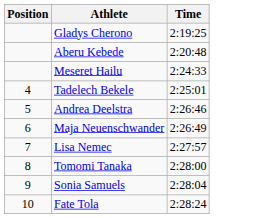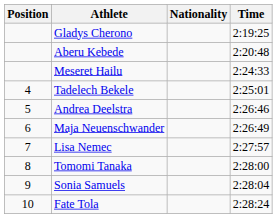+ column: Nationality
